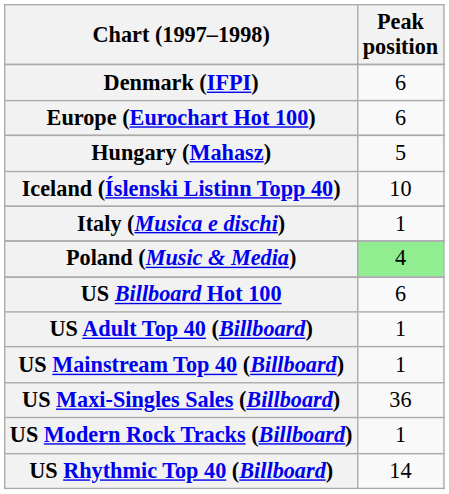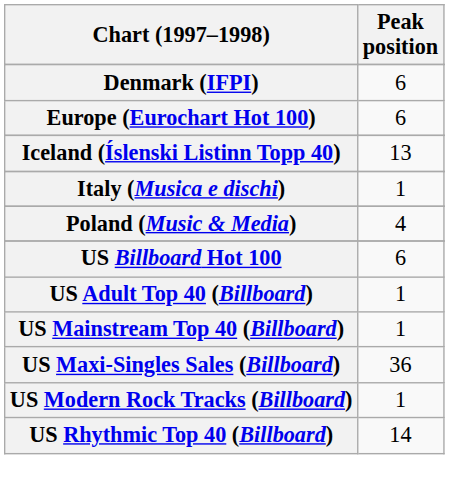- row: Hungary (Mahasz) | 5
Iceland (Íslenski Listinn Topp 40) | Peak position: 10 -> 13
Poland (Music & Media) | Peak position: lightgreen background -> no background
